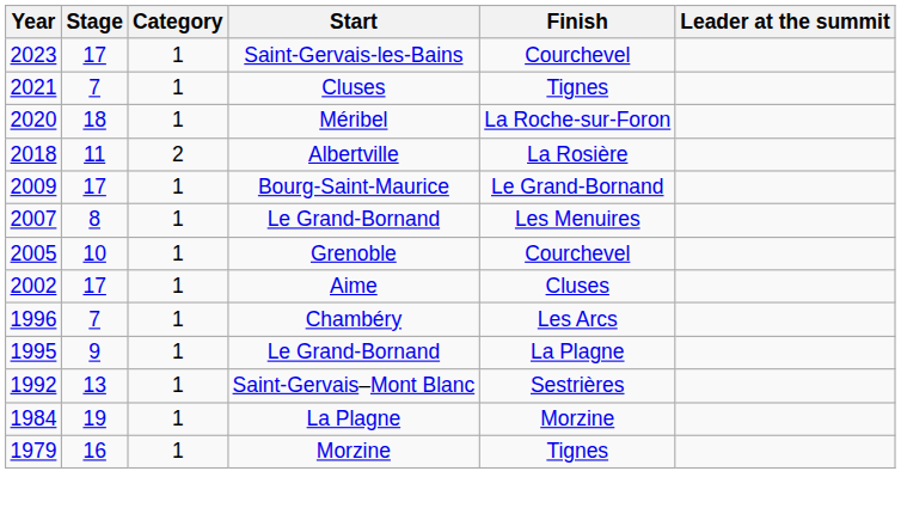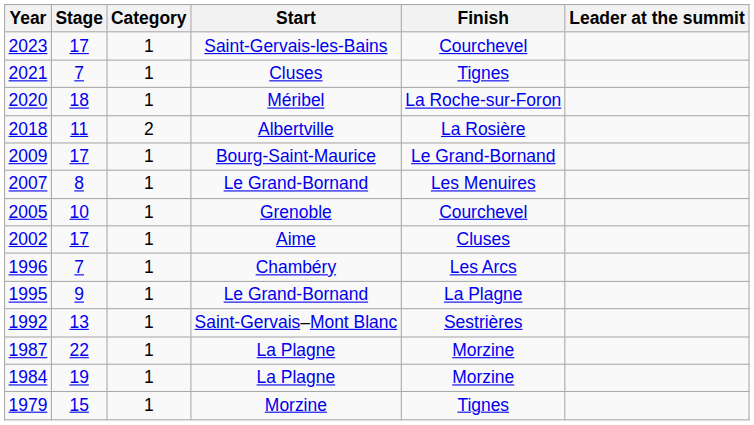+ row: 1987 | 22 | 1 | La Plagne | Morzine
1979 | Stage: 16 -> 15
